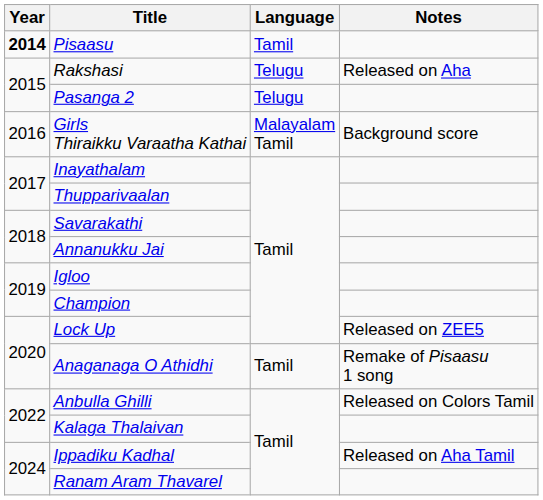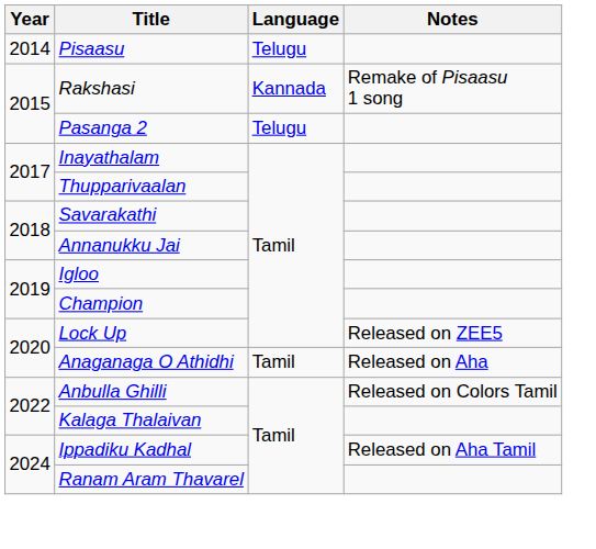Pisaasu | Year: bold -> normal
Pisaasu | Language: Tamil -> Telugu
Rakshasi | Language: Telugu -> Kannada
Rakshasi | Notes: Released on Aha -> Remake of Pisaasu 1 song
- row: 2016 | Girls Thiraikku Varaatha Kathai | Malayalam Tamil | Background score
Anaganaga O Athidhi | Notes: Remake of Pisaasu 1 song -> Released on Aha
